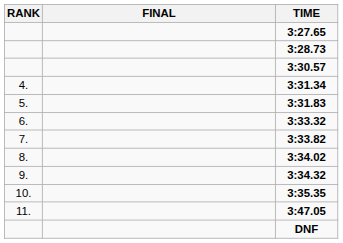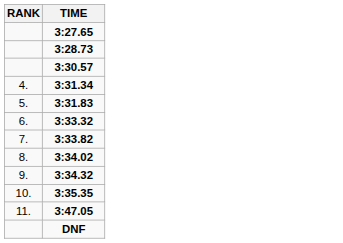- column: FINAL
